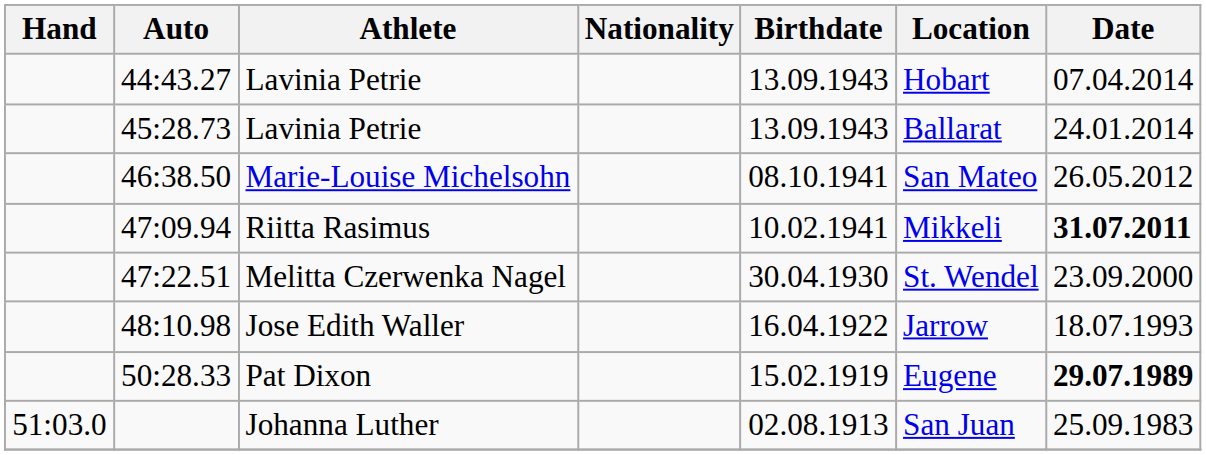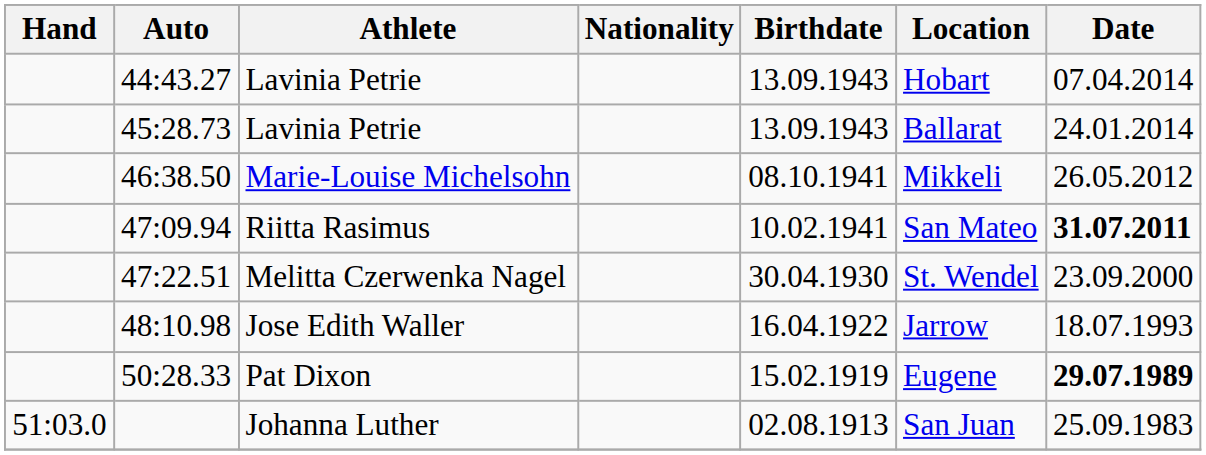46:38.50 | Location: San Mateo -> Mikkeli
47:09.94 | Location: Mikkeli -> San Mateo
